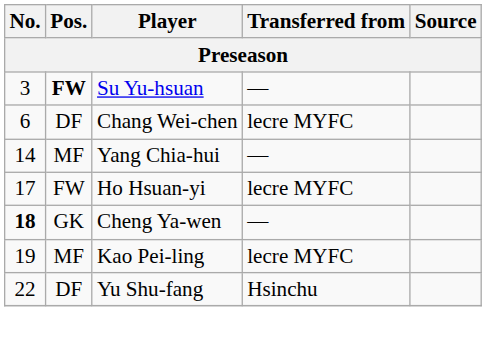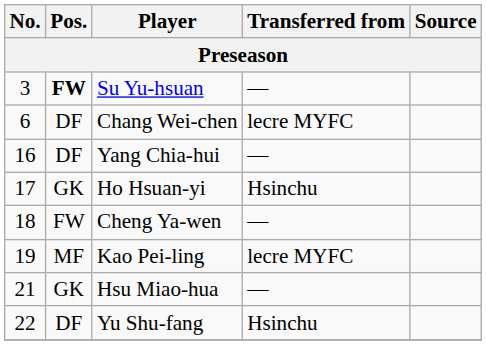Yang Chia-hui | No.: 14 -> 16
Yang Chia-hui | Pos.: MF -> DF
Ho Hsuan-yi | Pos.: FW -> GK
Ho Hsuan-yi | Transferred from: lecre MYFC -> Hsinchu
Cheng Ya-wen | No.: bold -> normal
Cheng Ya-wen | Pos.: GK -> FW
+ row: 21 | GK | Hsu Miao-hua | —
